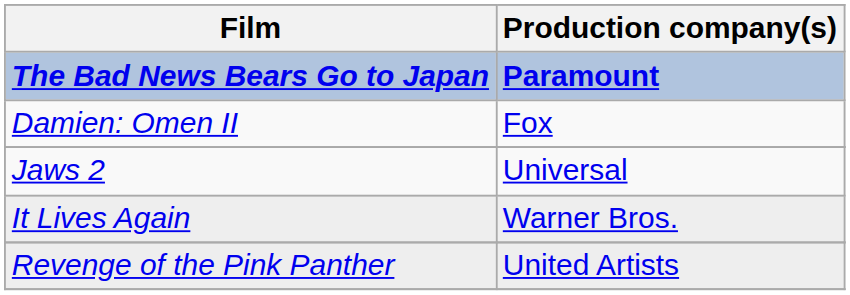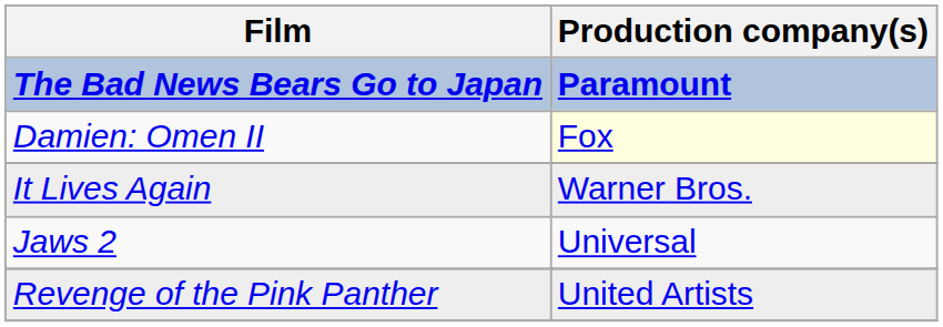Damien: Omen II | Production company(s): no background -> lightyellow background
rows swapped: It Lives Again <-> Jaws 2
